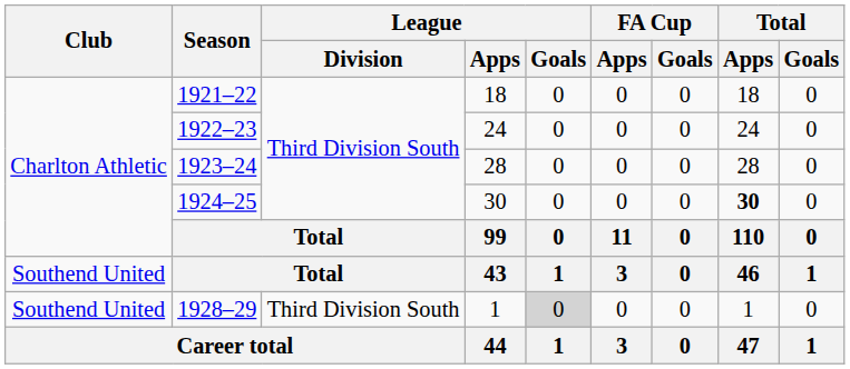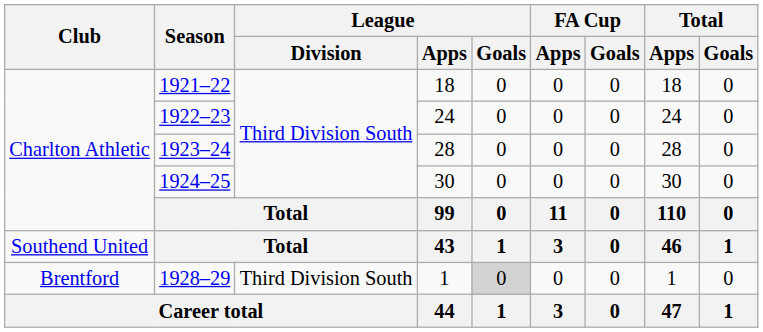1924–25 | Total / Apps: bold -> normal
1928–29 | Club: Southend United -> Brentford
